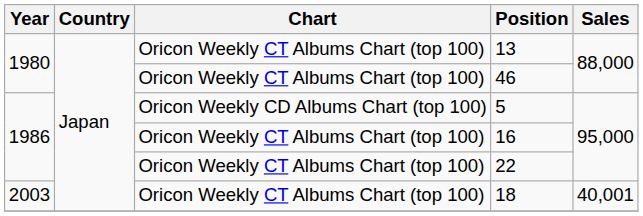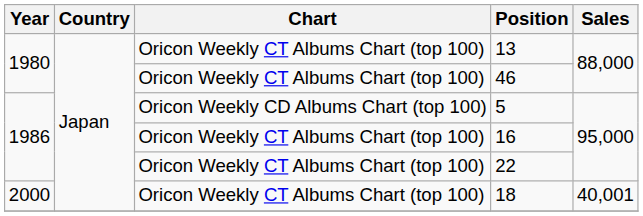18 | Year: 2003 -> 2000
